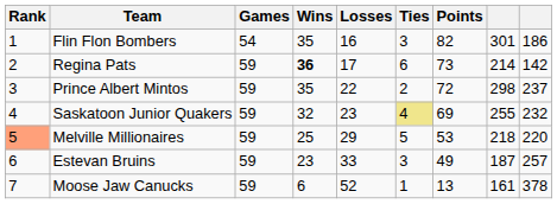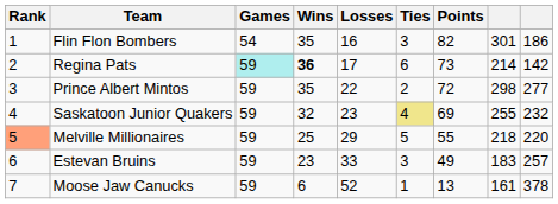Regina Pats | Games: no background -> paleturquoise background
Prince Albert Mintos | column 9: 237 -> 277
Melville Millionaires | Points: 53 -> 55
Estevan Bruins | column 8: 187 -> 183
